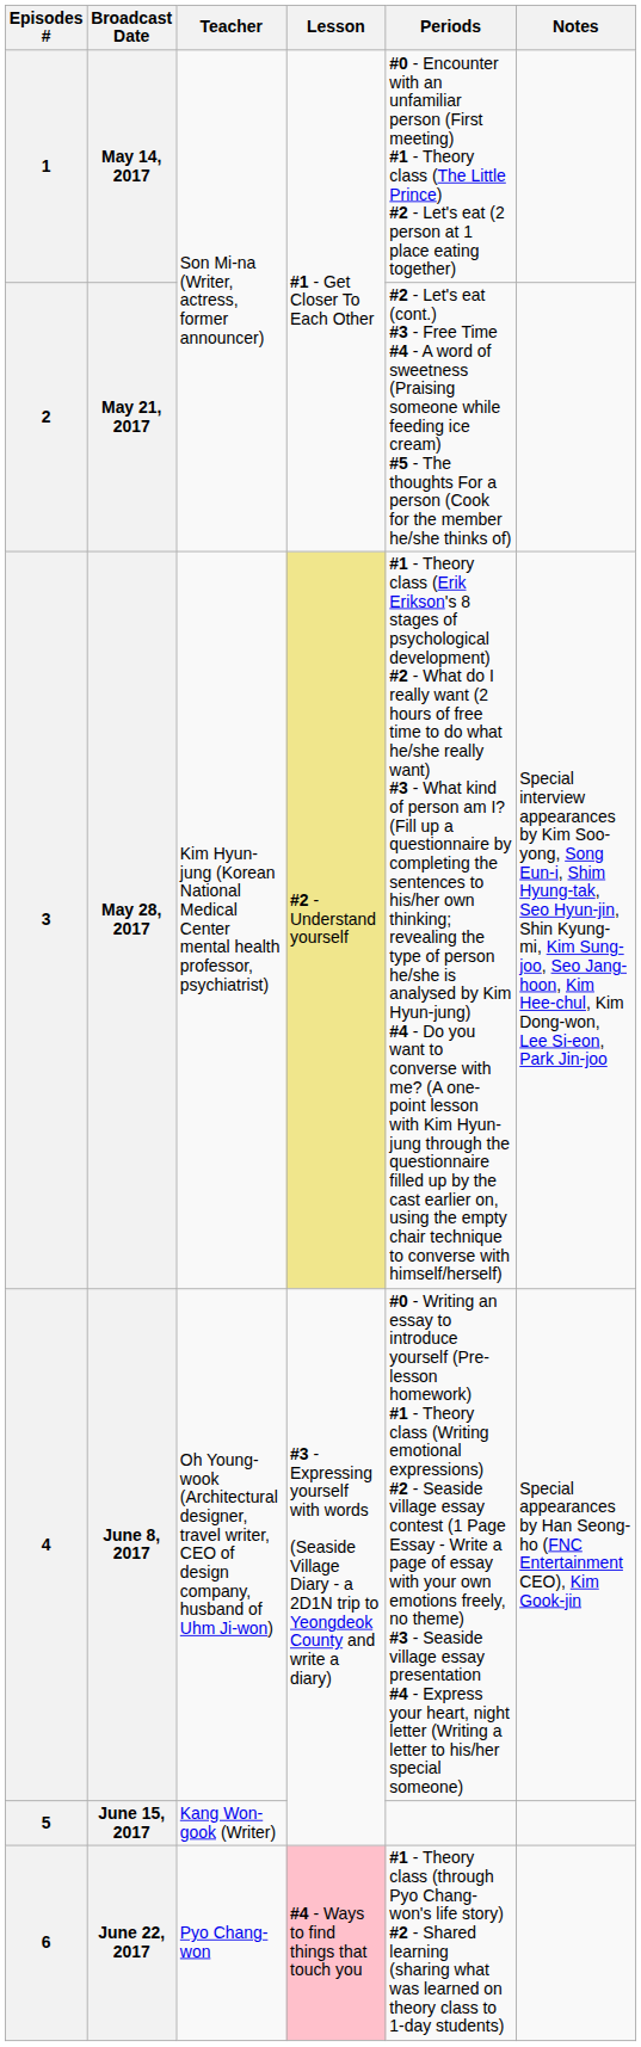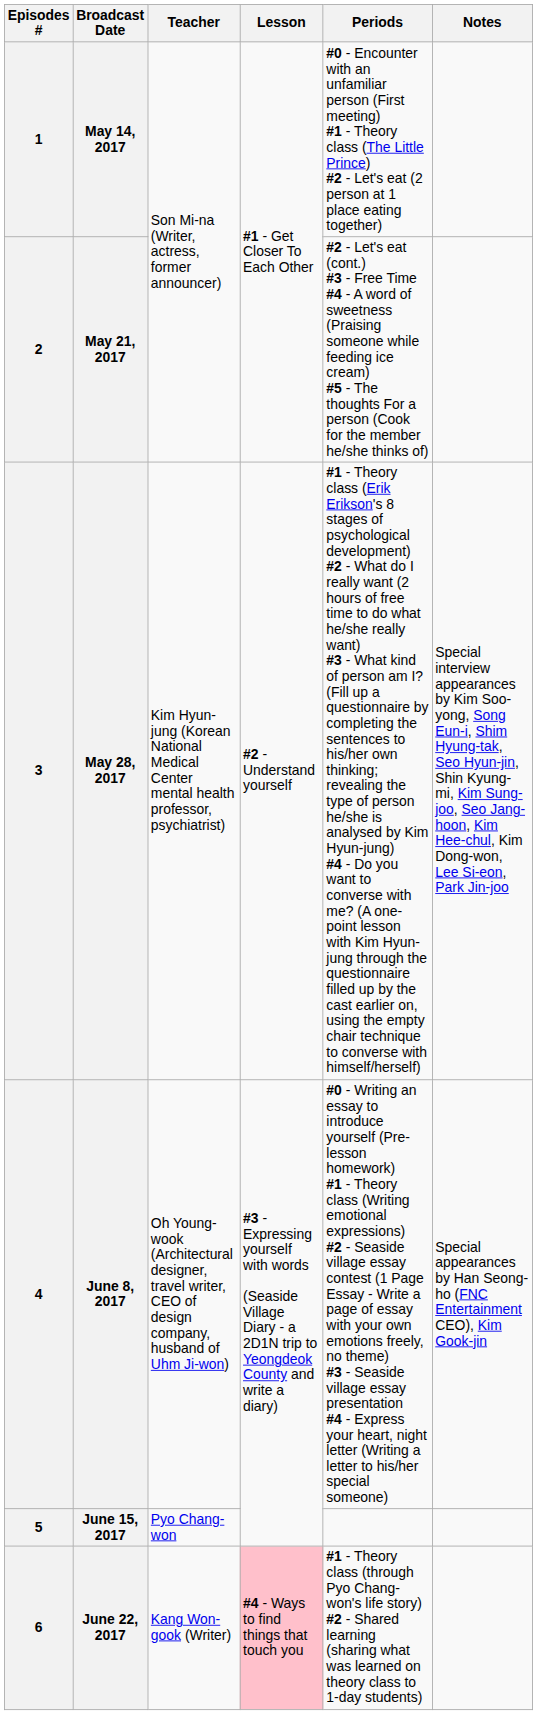May 28, 2017 | Lesson: khaki background -> no background
June 15, 2017 | Teacher: Kang Won-gook (Writer) -> Pyo Chang-won
June 22, 2017 | Teacher: Pyo Chang-won -> Kang Won-gook (Writer)
